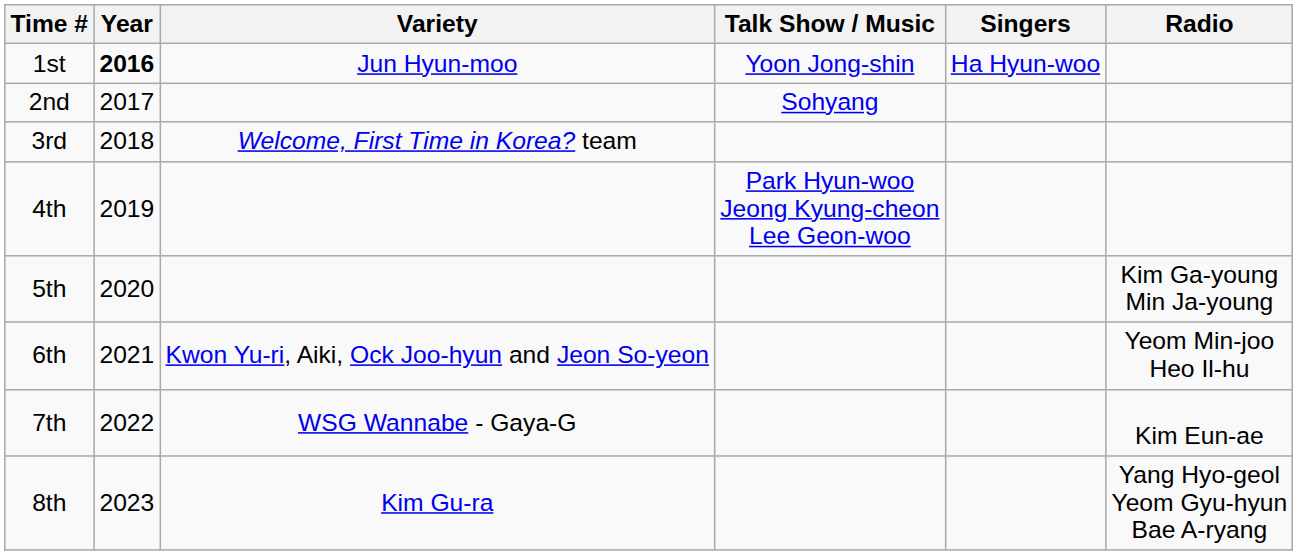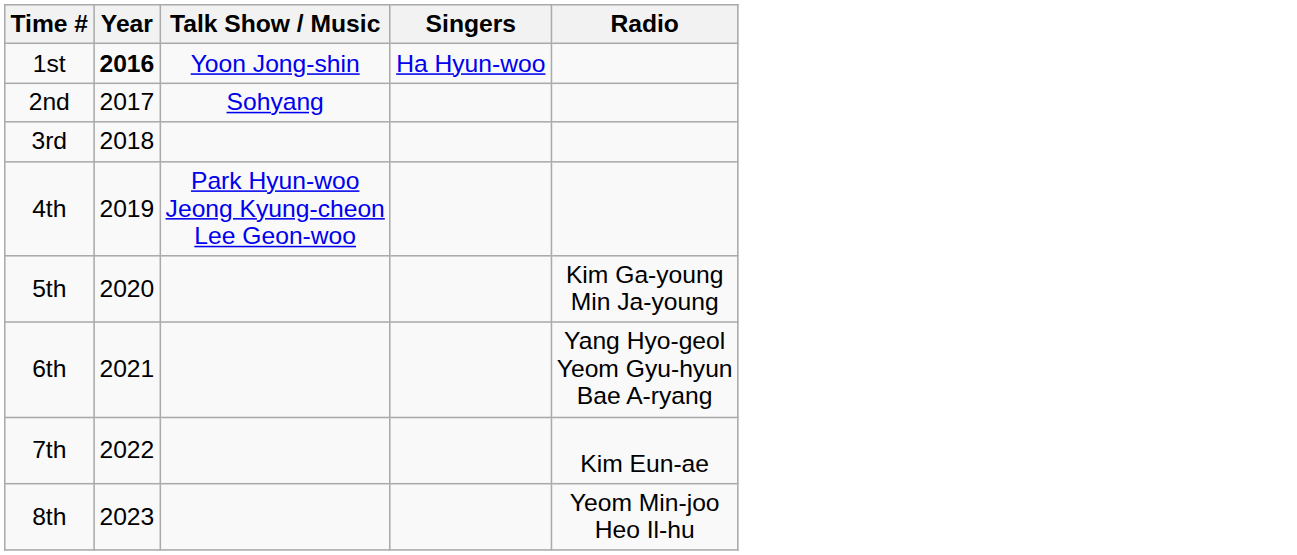- column: Variety | Jun Hyun-moo | Welcome, First Time in Korea? team | Kwon Yu-ri, Aiki, Ock Joo-hyun and Jeon So-yeon | WSG Wannabe - Gaya-G | Kim Gu-ra
6th | Radio: Yeom Min-joo Heo Il-hu -> Yang Hyo-geol Yeom Gyu-hyun Bae A-ryang
8th | Radio: Yang Hyo-geol Yeom Gyu-hyun Bae A-ryang -> Yeom Min-joo Heo Il-hu
